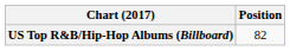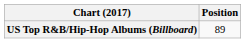US Top R&B/Hip-Hop Albums (Billboard) | Position: 82 -> 89
